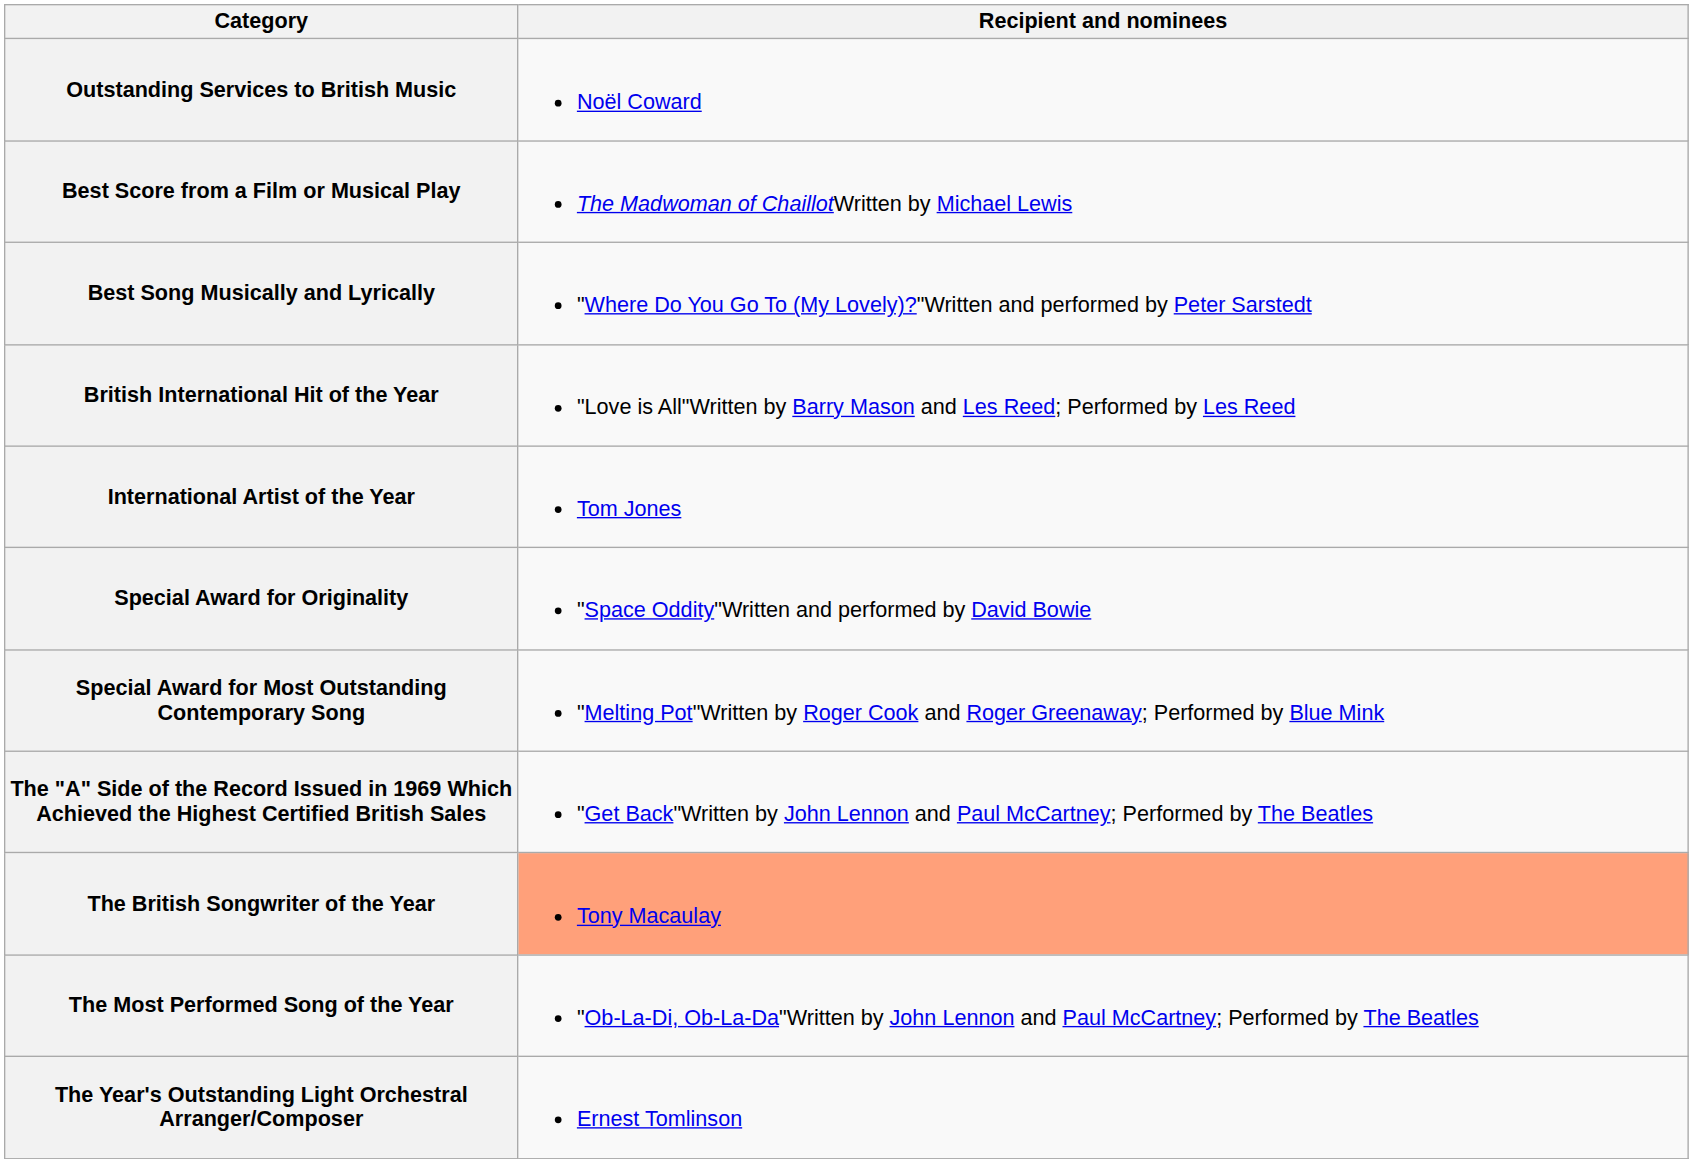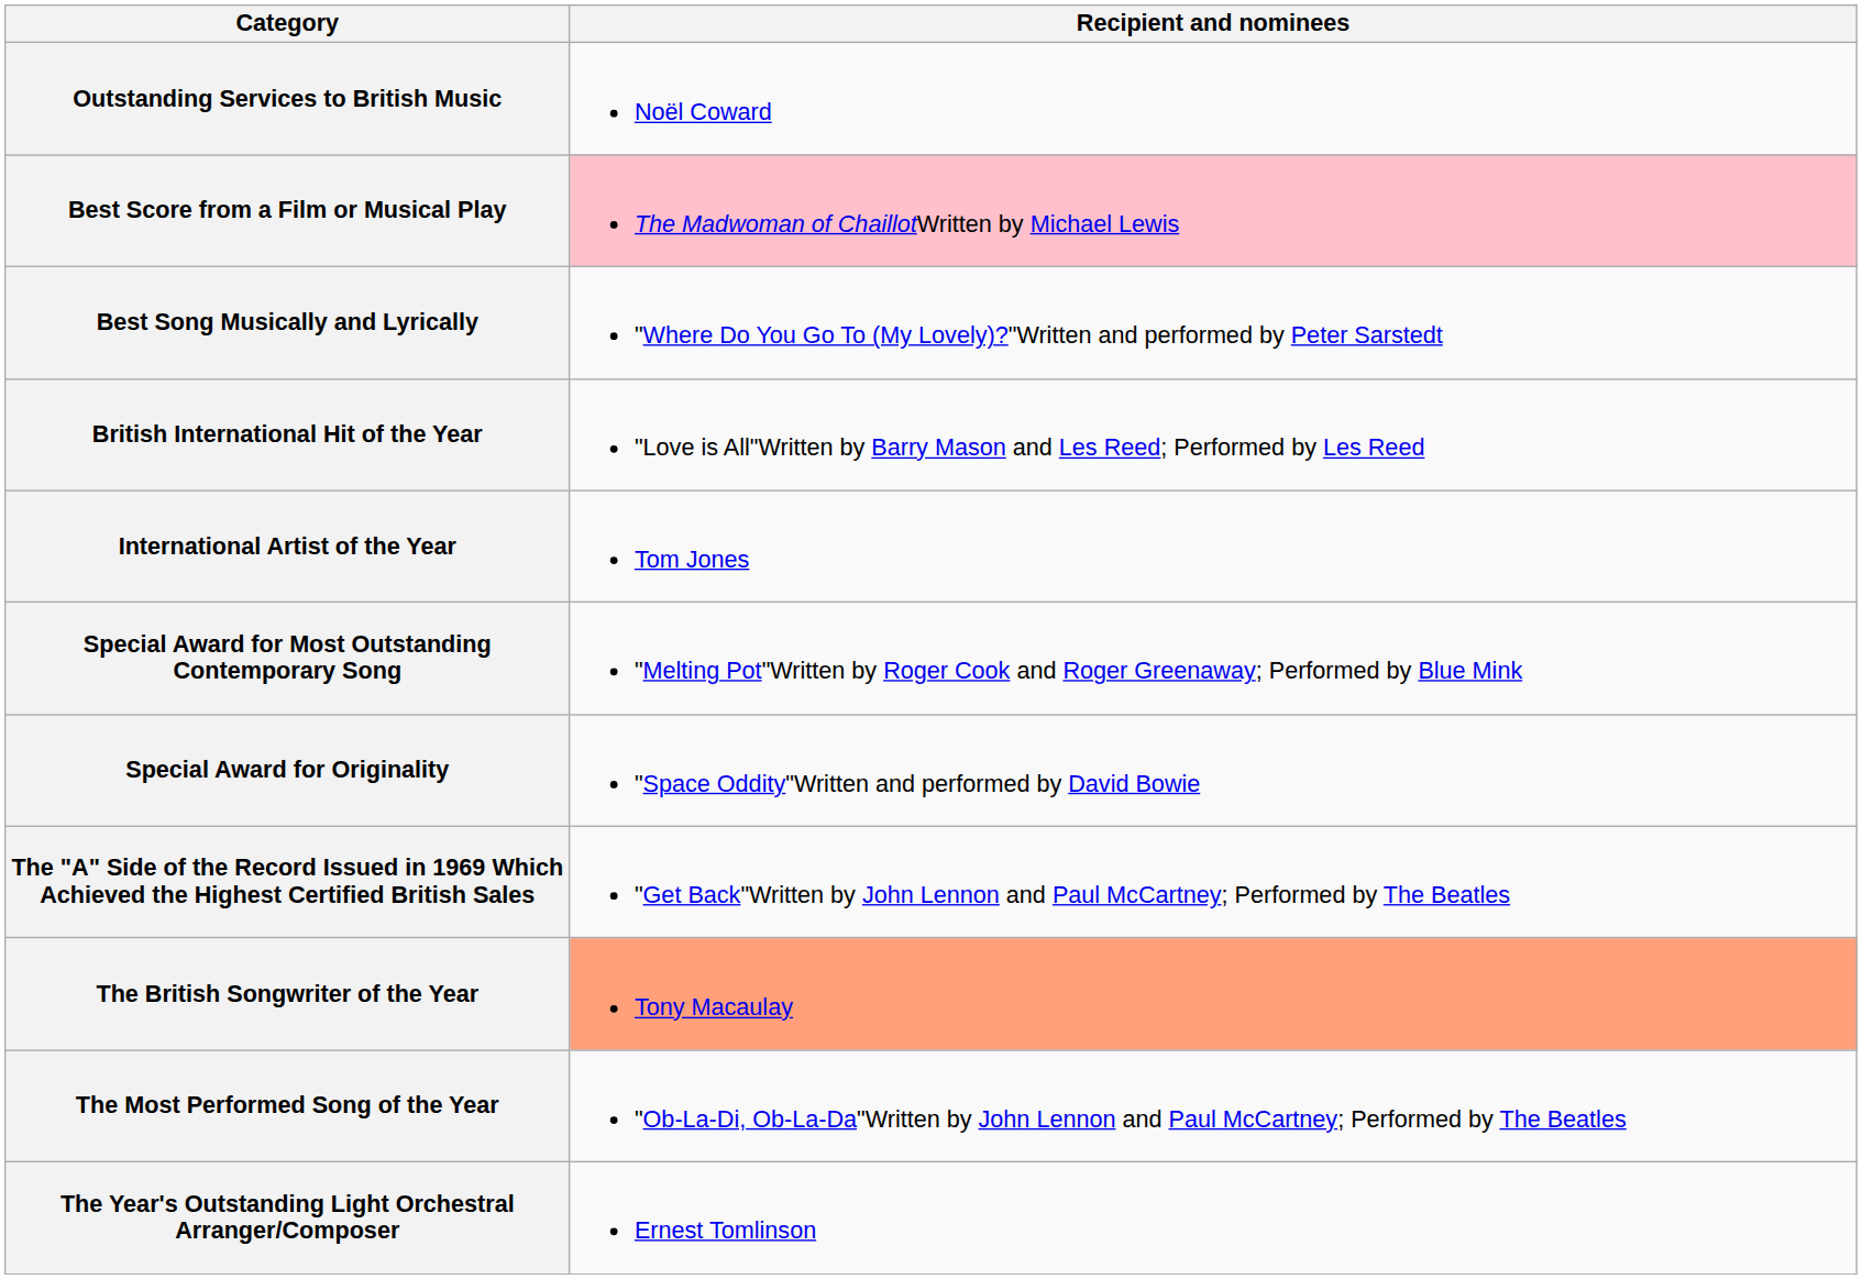Best Score from a Film or Musical Play | Recipient and nominees: no background -> pink background
rows swapped: Special Award for Originality <-> Special Award for Most Outstanding Contemporary Song
